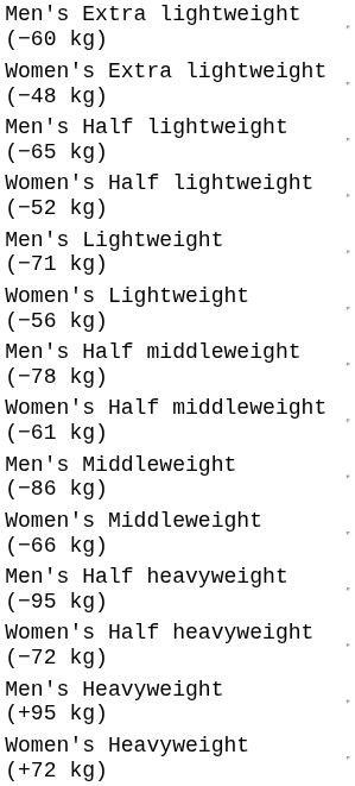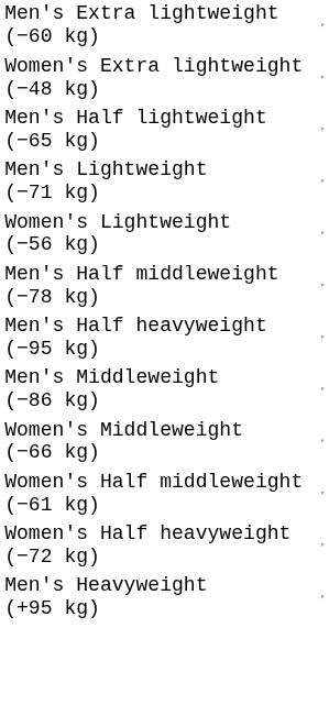- row: Women's Half lightweight (−52 kg)
rows swapped: Women's Half middleweight (−61 kg) <-> Men's Half heavyweight (−95 kg)
- row: Women's Heavyweight (+72 kg)
